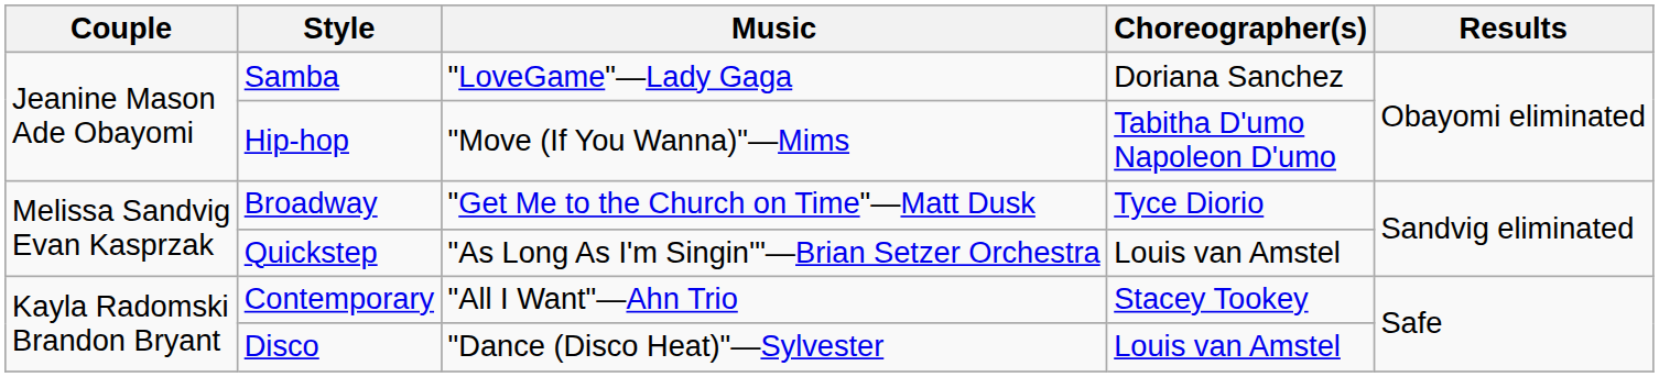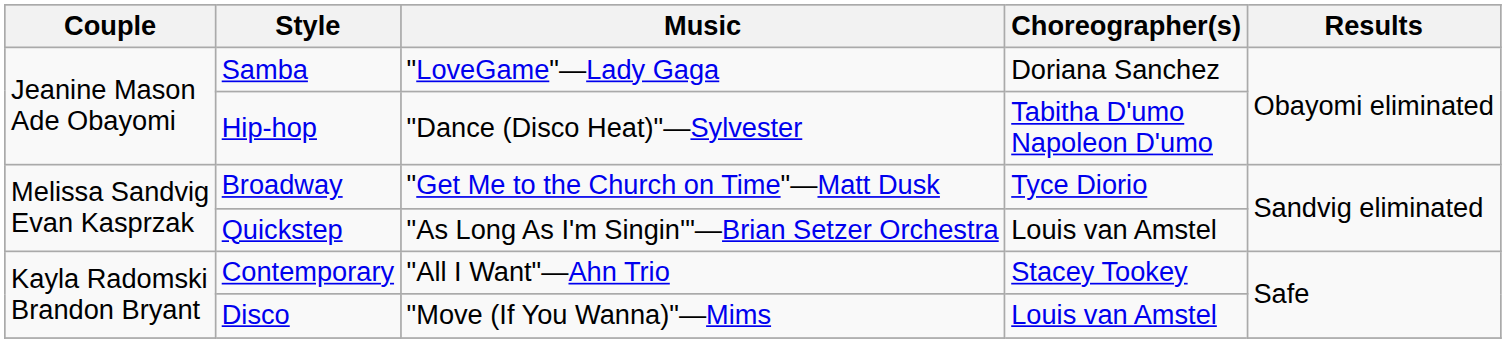Hip-hop | Music: "Move (If You Wanna)"—Mims -> "Dance (Disco Heat)"—Sylvester
Disco | Music: "Dance (Disco Heat)"—Sylvester -> "Move (If You Wanna)"—Mims
